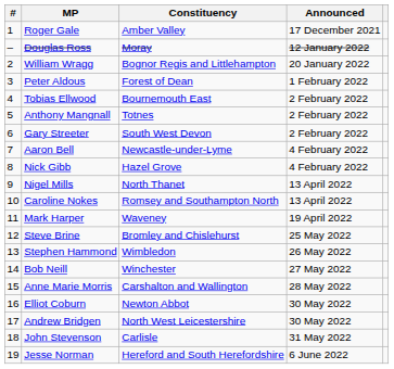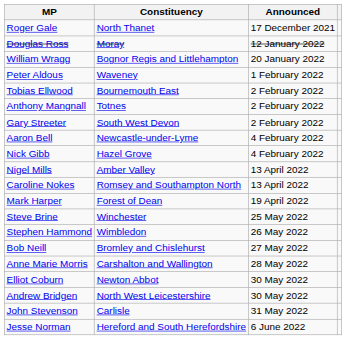- column: # | 1 | – | 2 | 3 | 4 | 5 | 6 | 7 | 8 | 9 | 10 | 11 | 12 | 13 | 14 | 15 | 16 | 17 | 18 | 19
Roger Gale | Constituency: Amber Valley -> North Thanet
Peter Aldous | Constituency: Forest of Dean -> Waveney
Nigel Mills | Constituency: North Thanet -> Amber Valley
Mark Harper | Constituency: Waveney -> Forest of Dean
Steve Brine | Constituency: Bromley and Chislehurst -> Winchester
Bob Neill | Constituency: Winchester -> Bromley and Chislehurst
